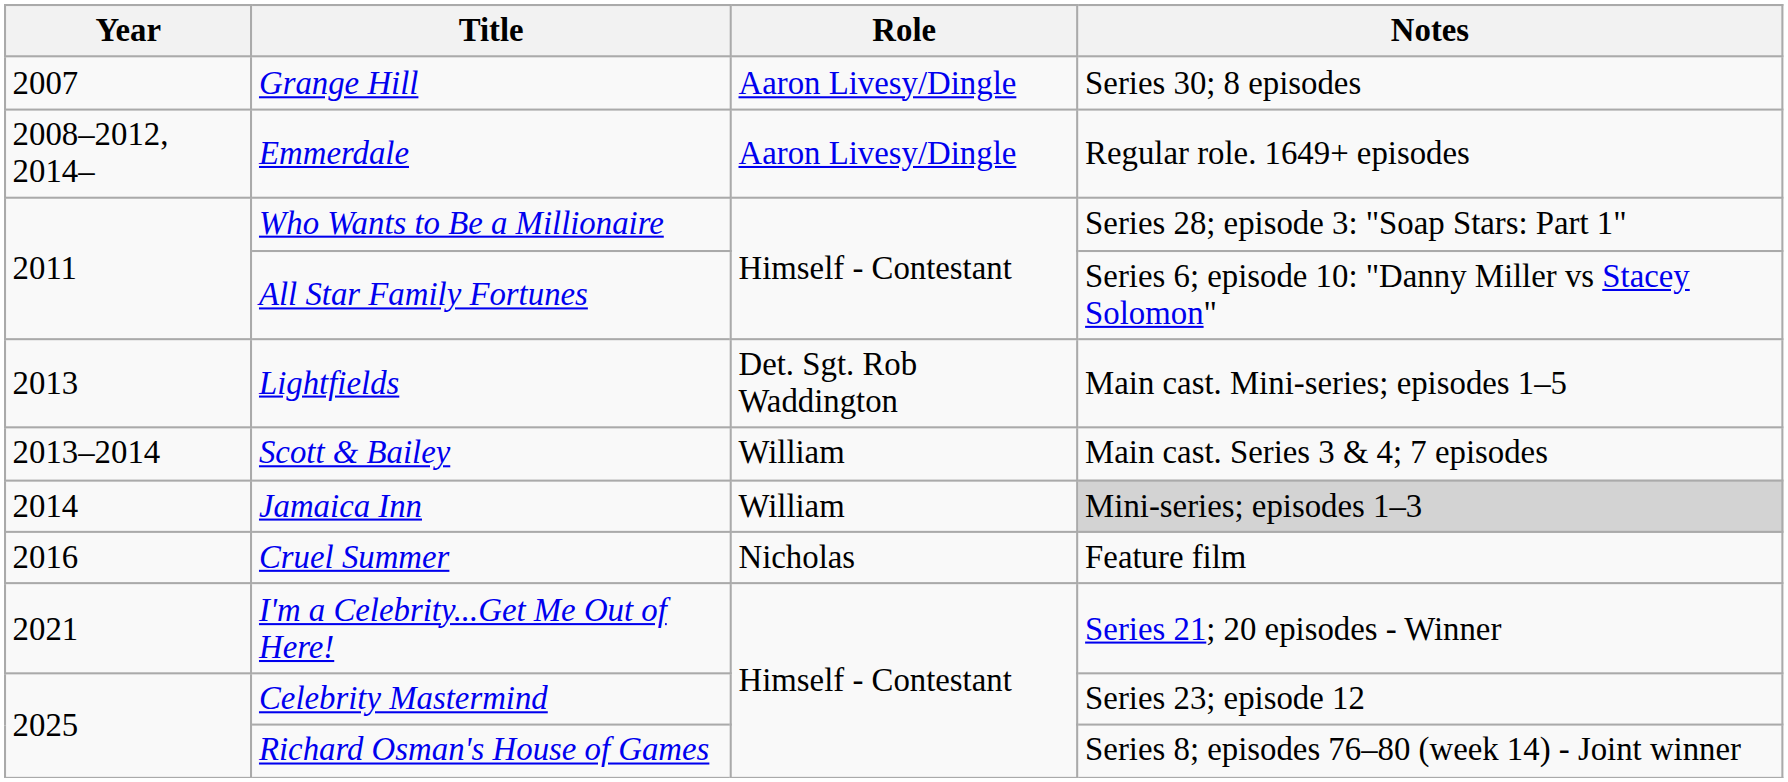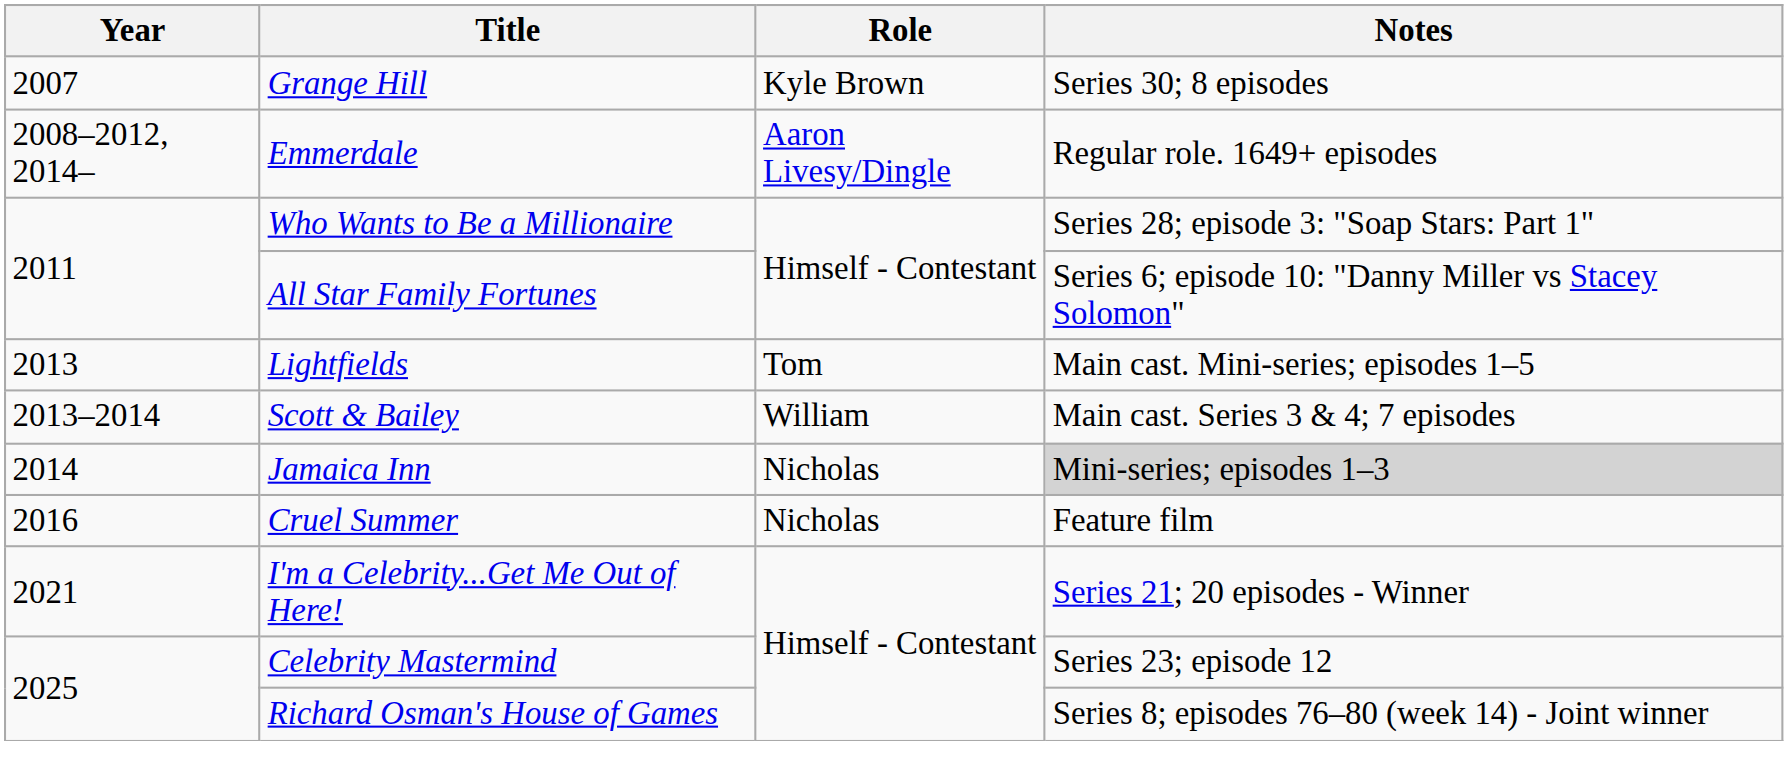Grange Hill | Role: Aaron Livesy/Dingle -> Kyle Brown
Lightfields | Role: Det. Sgt. Rob Waddington -> Tom
Jamaica Inn | Role: William -> Nicholas
